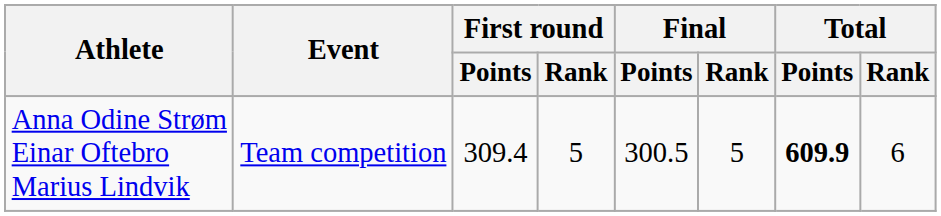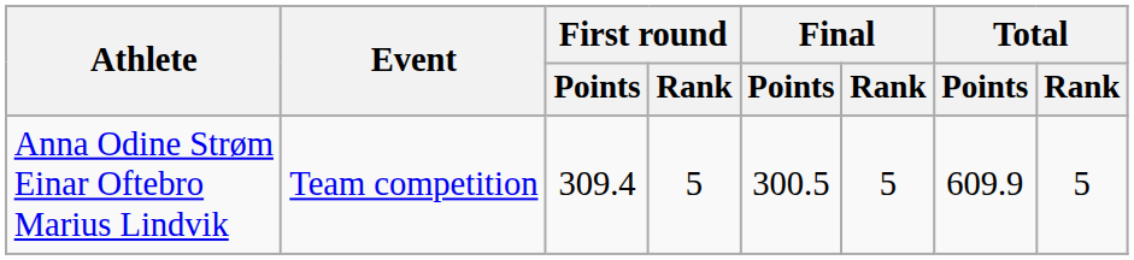Anna Odine Strøm Einar Oftebro Marius Lindvik | Total / Points: bold -> normal
Anna Odine Strøm Einar Oftebro Marius Lindvik | Total / Rank: 6 -> 5
